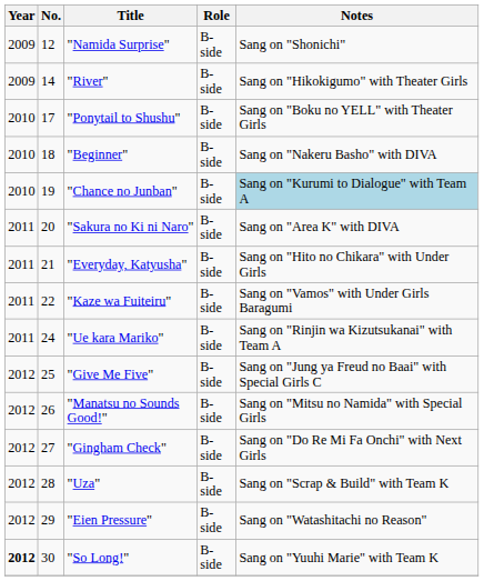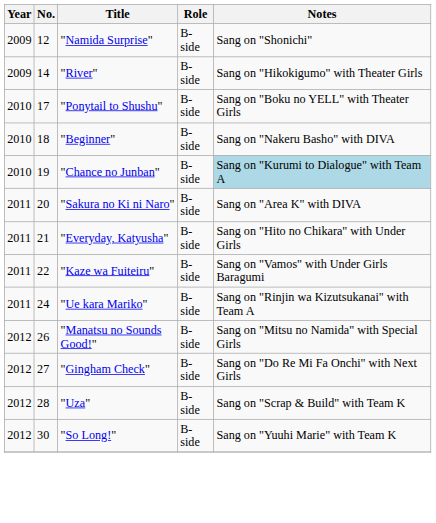- row: 2012 | 25 | "Give Me Five" | B-side | Sang on "Jung ya Freud no Baai" with Special Girls C
- row: 2012 | 29 | "Eien Pressure" | B-side | Sang on "Watashitachi no Reason"
"So Long!" | Year: bold -> normal
